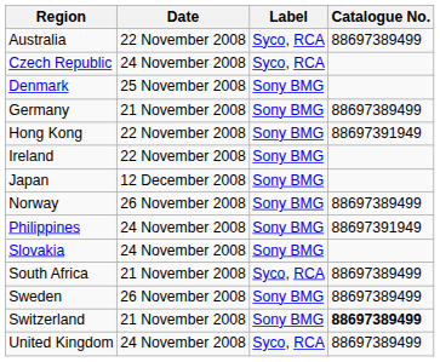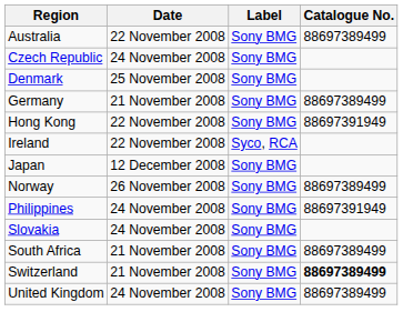Australia | Label: Syco, RCA -> Sony BMG
Czech Republic | Label: Syco, RCA -> Sony BMG
Ireland | Label: Sony BMG -> Syco, RCA
South Africa | Label: Syco, RCA -> Sony BMG
- row: Sweden | 26 November 2008 | Sony BMG | 88697389499
United Kingdom | Label: Syco, RCA -> Sony BMG
